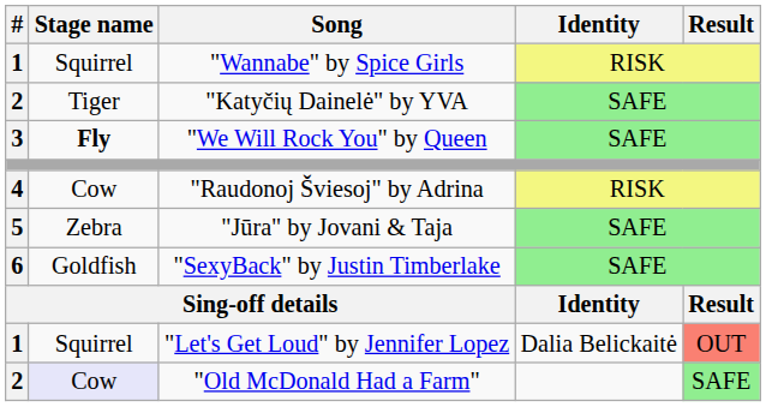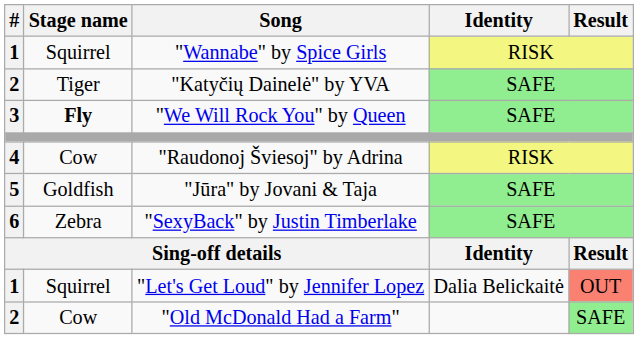"Jūra" by Jovani & Taja | Stage name: Zebra -> Goldfish
"SexyBack" by Justin Timberlake | Stage name: Goldfish -> Zebra
"Old McDonald Had a Farm" | Stage name: lavender background -> no background
